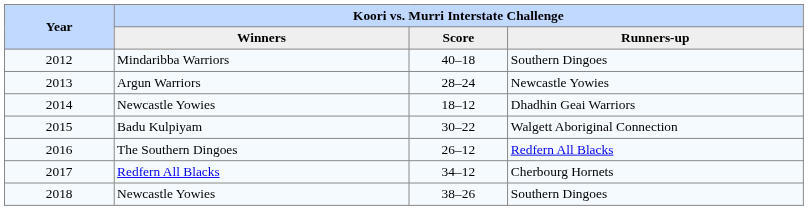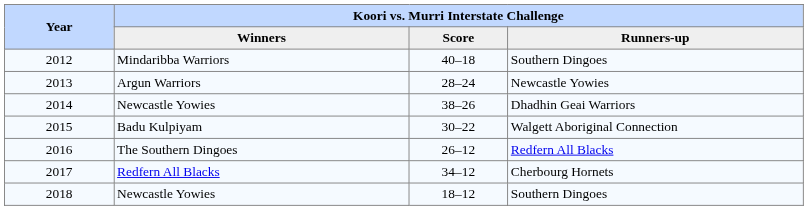2014 | Koori vs. Murri Interstate Challenge / Score: 18–12 -> 38–26
2018 | Koori vs. Murri Interstate Challenge / Score: 38–26 -> 18–12
